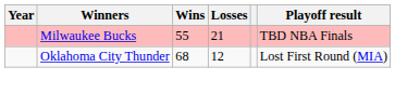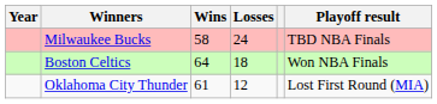Milwaukee Bucks | Wins: 55 -> 58
Milwaukee Bucks | Losses: 21 -> 24
+ row: Boston Celtics | 64 | 18 | Won NBA Finals
Oklahoma City Thunder | Wins: 68 -> 61
